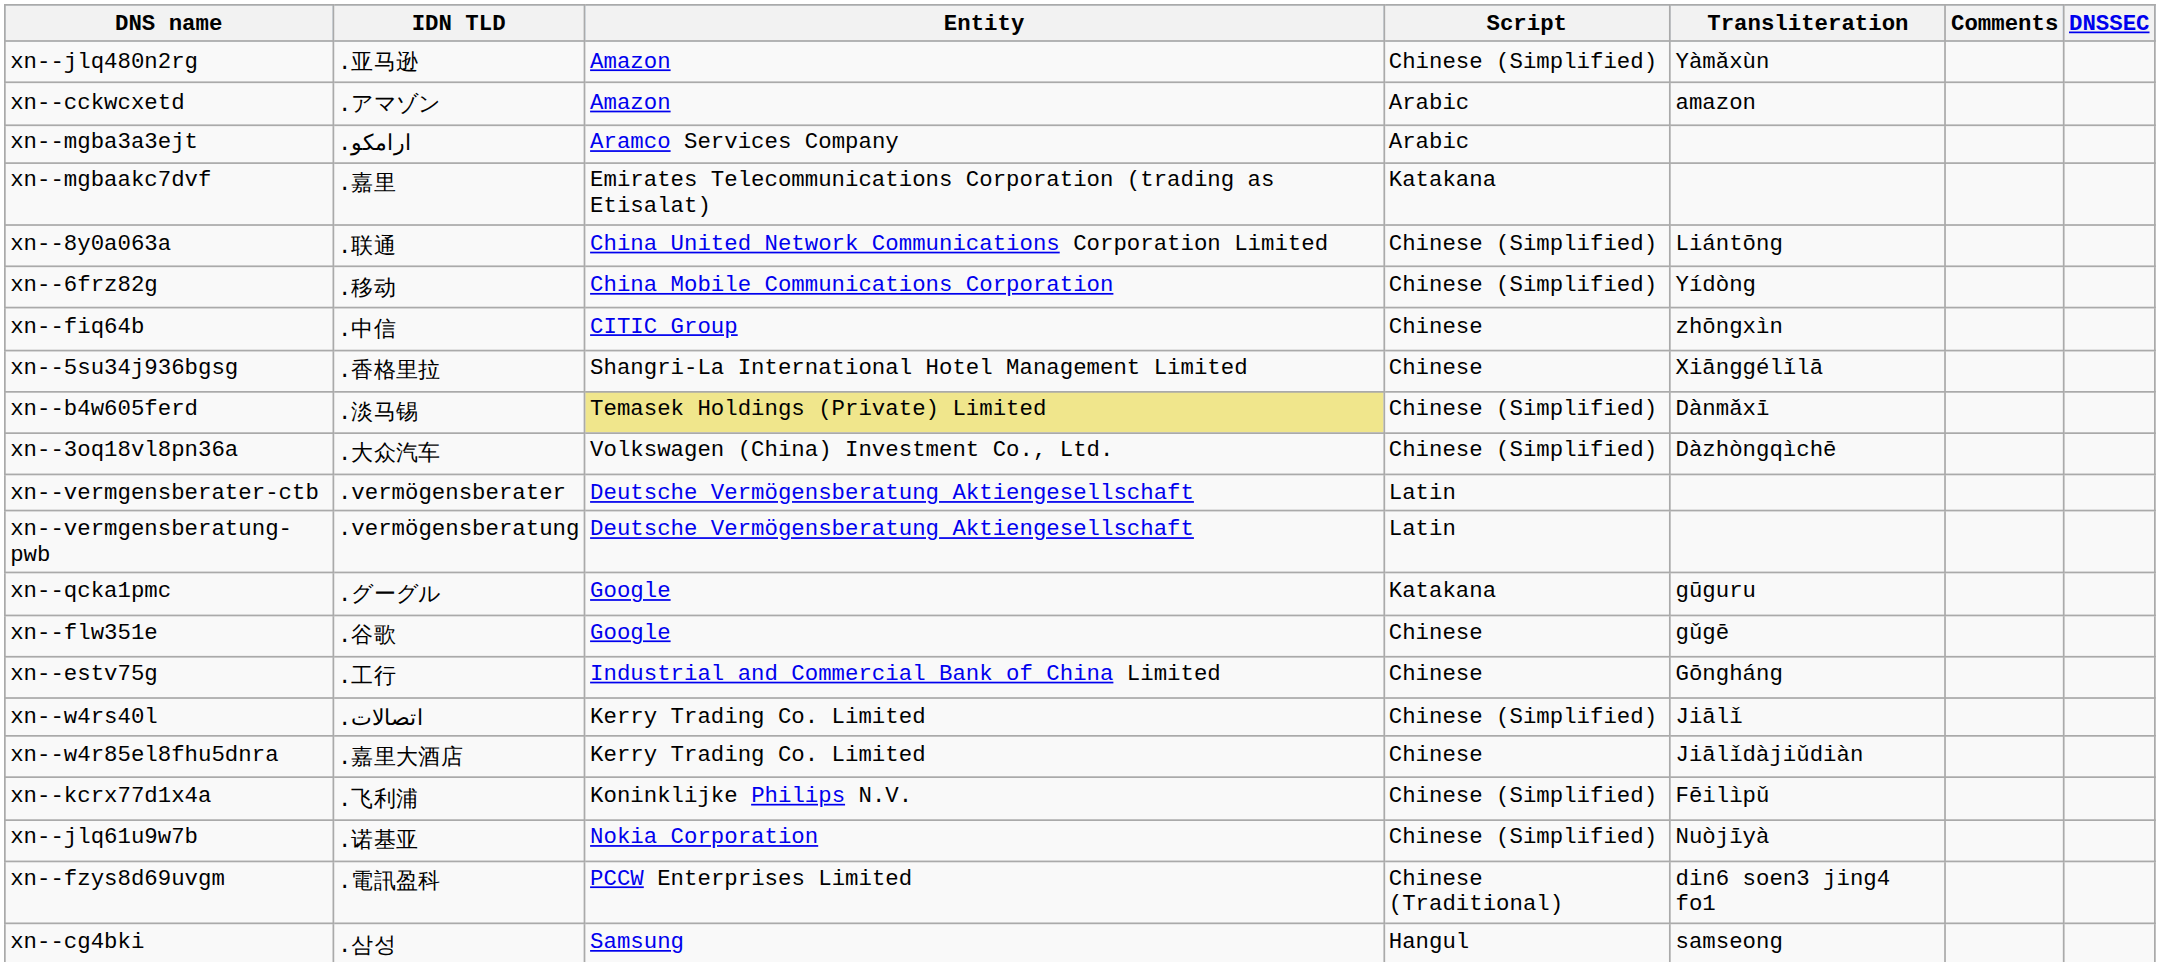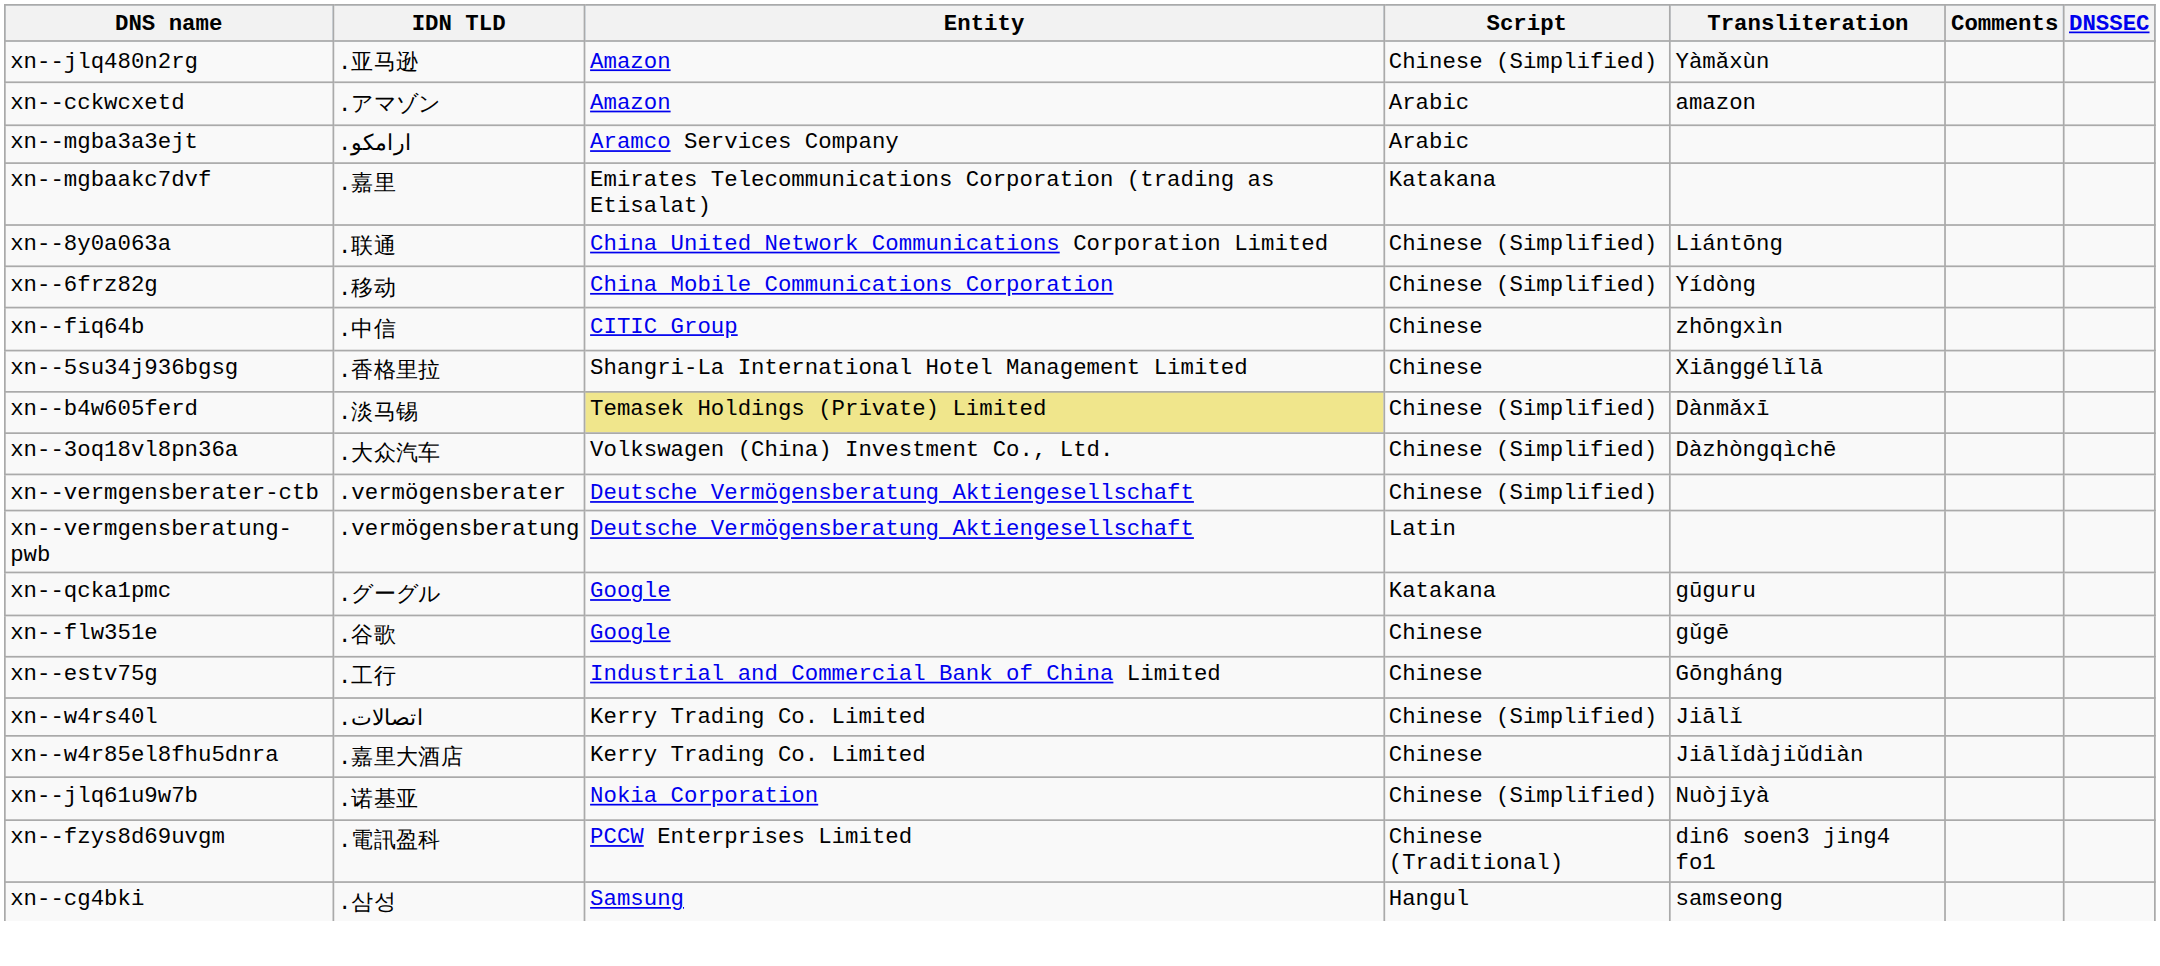xn--vermgensberater-ctb | Script: Latin -> Chinese (Simplified)
- row: xn--kcrx77d1x4a | .飞利浦 | Koninklijke Philips N.V. | Chinese (Simplified) | Fēilìpǔ
